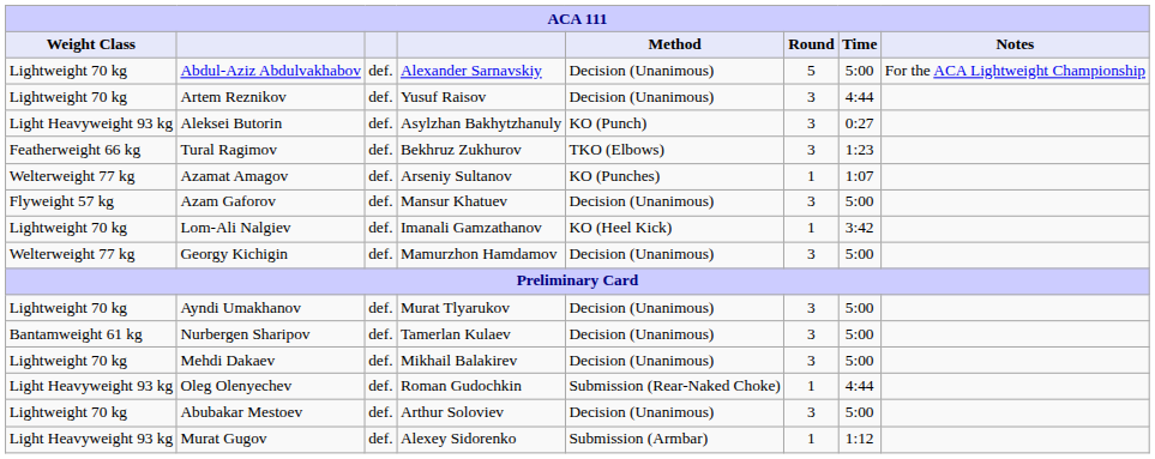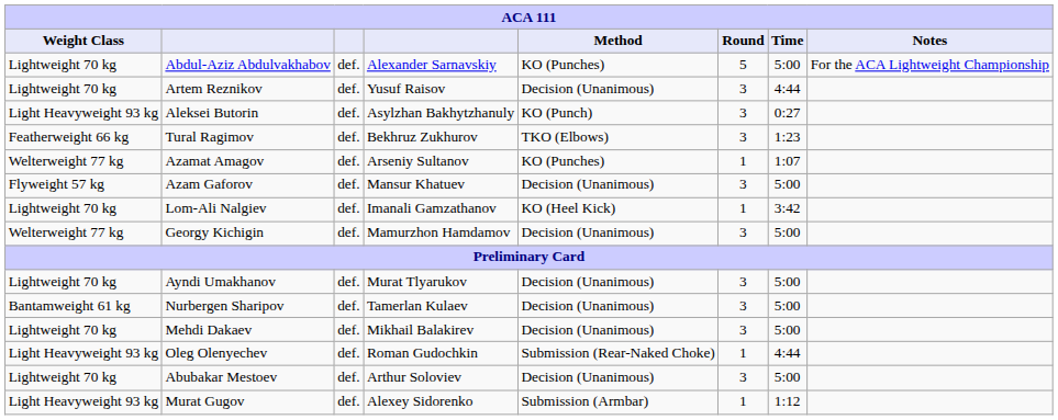Abdul-Aziz Abdulvakhabov | Method: Decision (Unanimous) -> KO (Punches)
